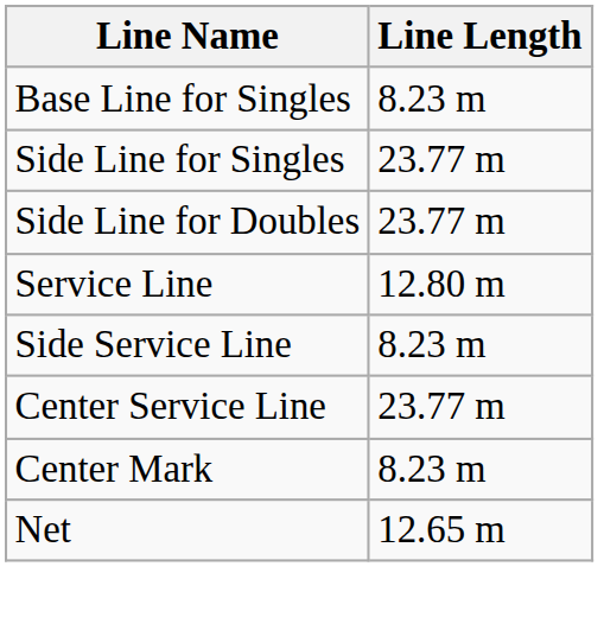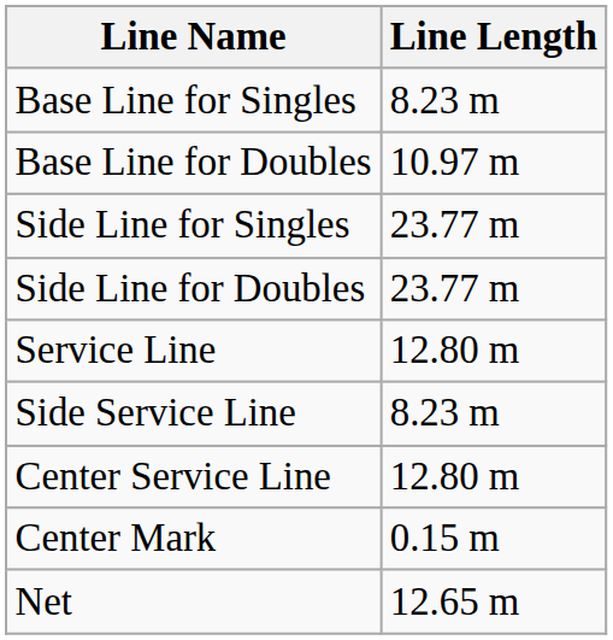+ row: Base Line for Doubles | 10.97 m
Center Service Line | Line Length: 23.77 m -> 12.80 m
Center Mark | Line Length: 8.23 m -> 0.15 m
